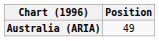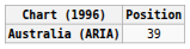Australia (ARIA) | Position: 49 -> 39
